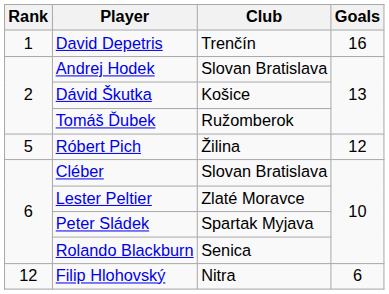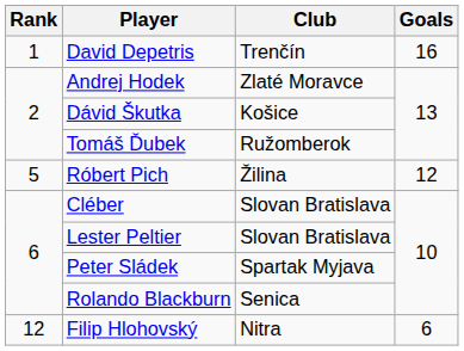Andrej Hodek | Club: Slovan Bratislava -> Zlaté Moravce
Lester Peltier | Club: Zlaté Moravce -> Slovan Bratislava
